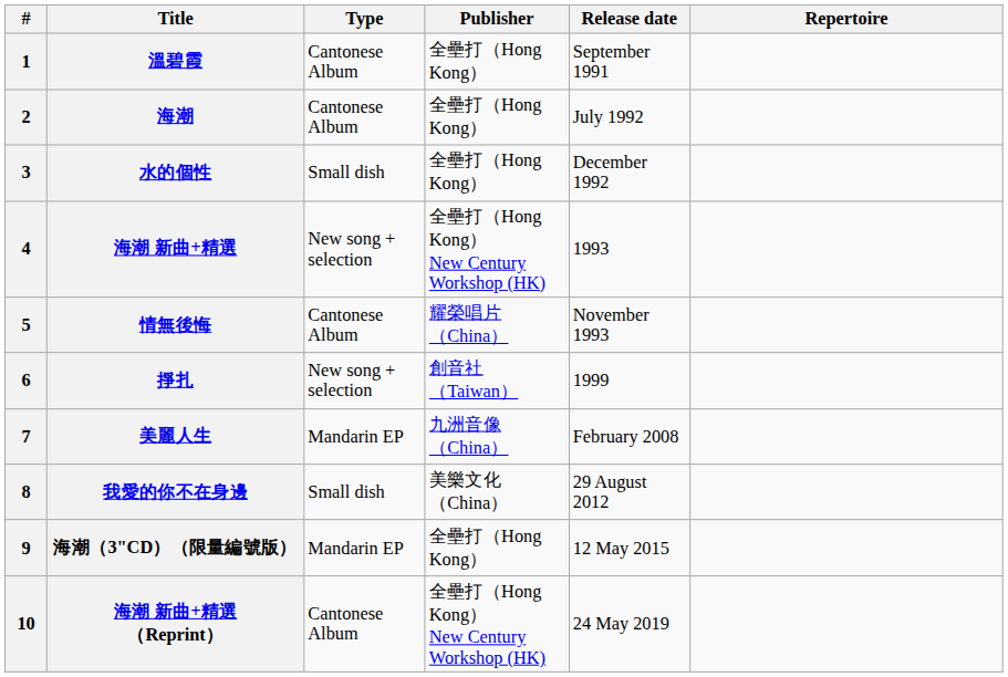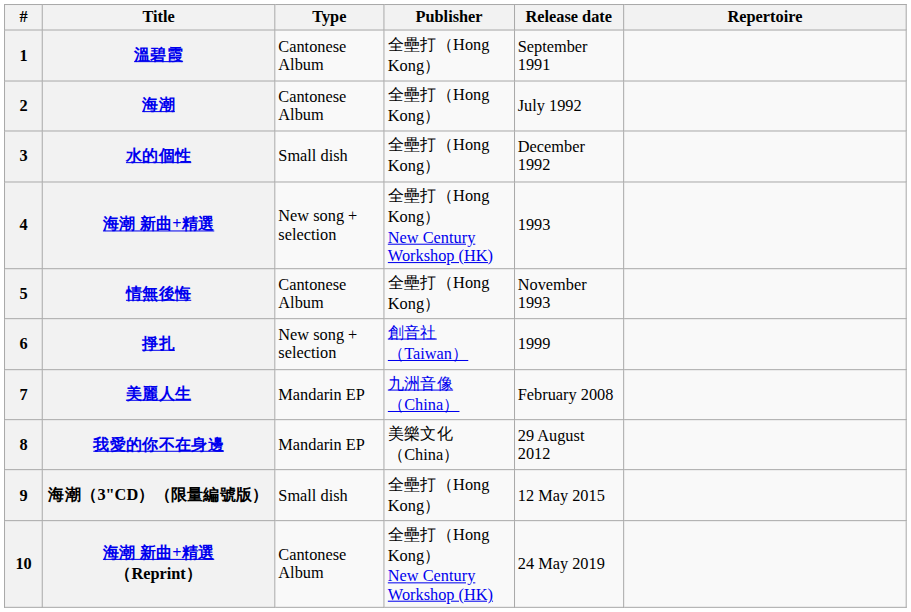情無後悔 | Publisher: 耀榮唱片（China） -> 全壘打（Hong Kong）
我愛的你不在身邊 | Type: Small dish -> Mandarin EP
海潮（3"CD）（限量編號版） | Type: Mandarin EP -> Small dish
